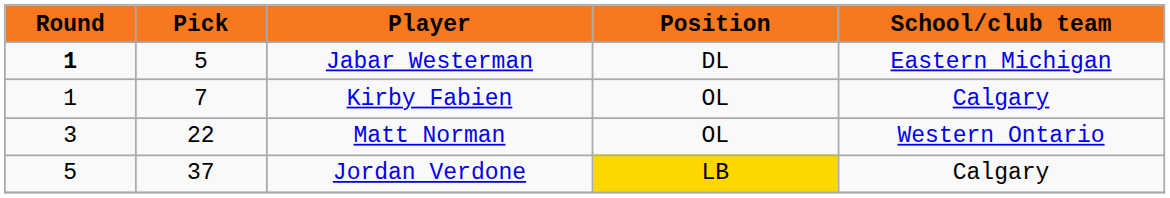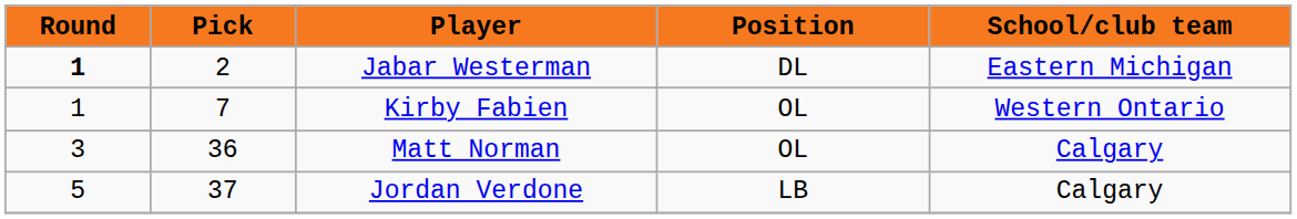Jabar Westerman | Pick: 5 -> 2
Kirby Fabien | School/club team: Calgary -> Western Ontario
Matt Norman | Pick: 22 -> 36
Matt Norman | School/club team: Western Ontario -> Calgary
Jordan Verdone | Position: gold background -> no background
